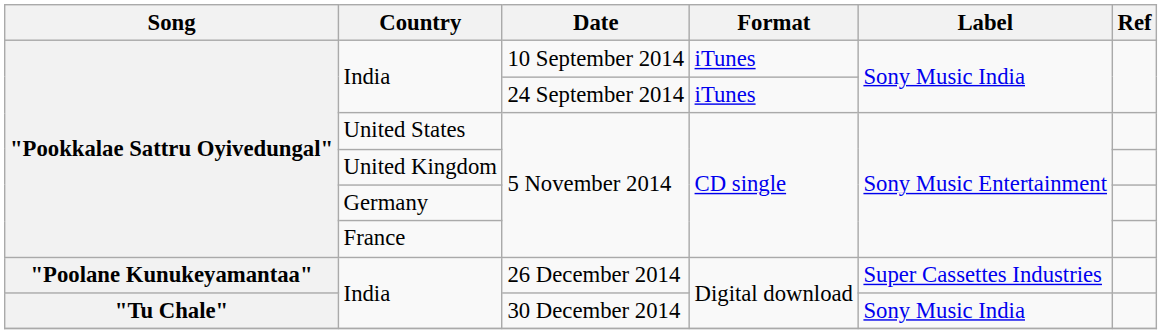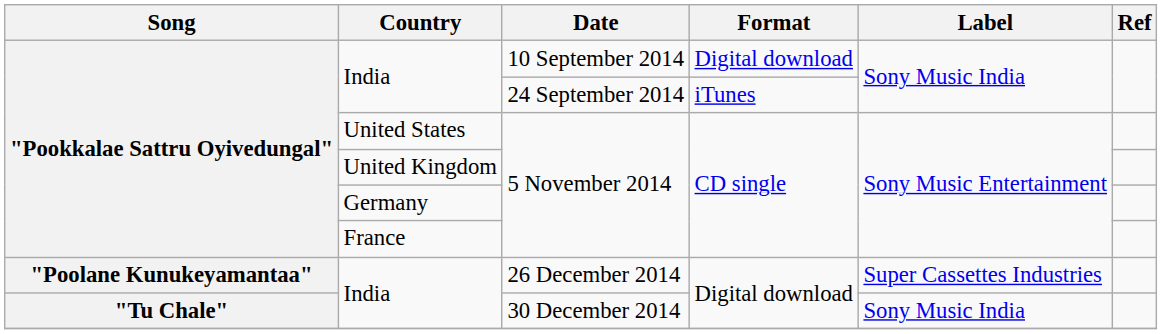India / 10 September 2014 | Format: iTunes -> Digital download
